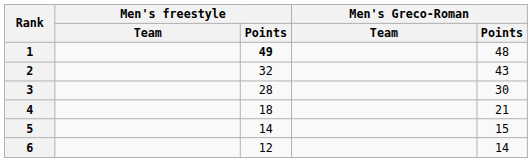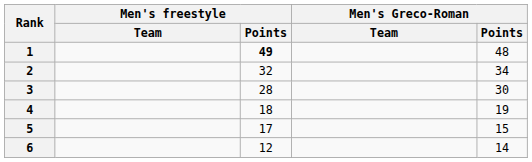2 | Men's Greco-Roman / Points: 43 -> 34
4 | Men's Greco-Roman / Points: 21 -> 19
5 | Men's freestyle / Points: 14 -> 17
